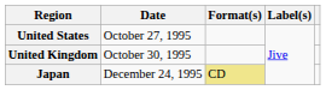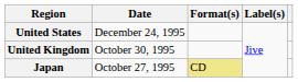United States | Date: October 27, 1995 -> December 24, 1995
Japan | Date: December 24, 1995 -> October 27, 1995
